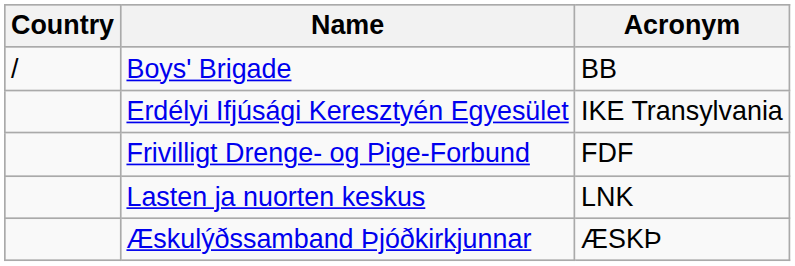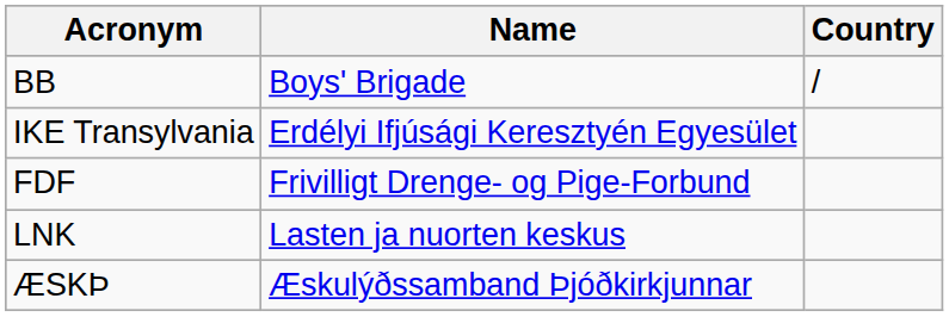columns swapped: Country <-> Acronym
